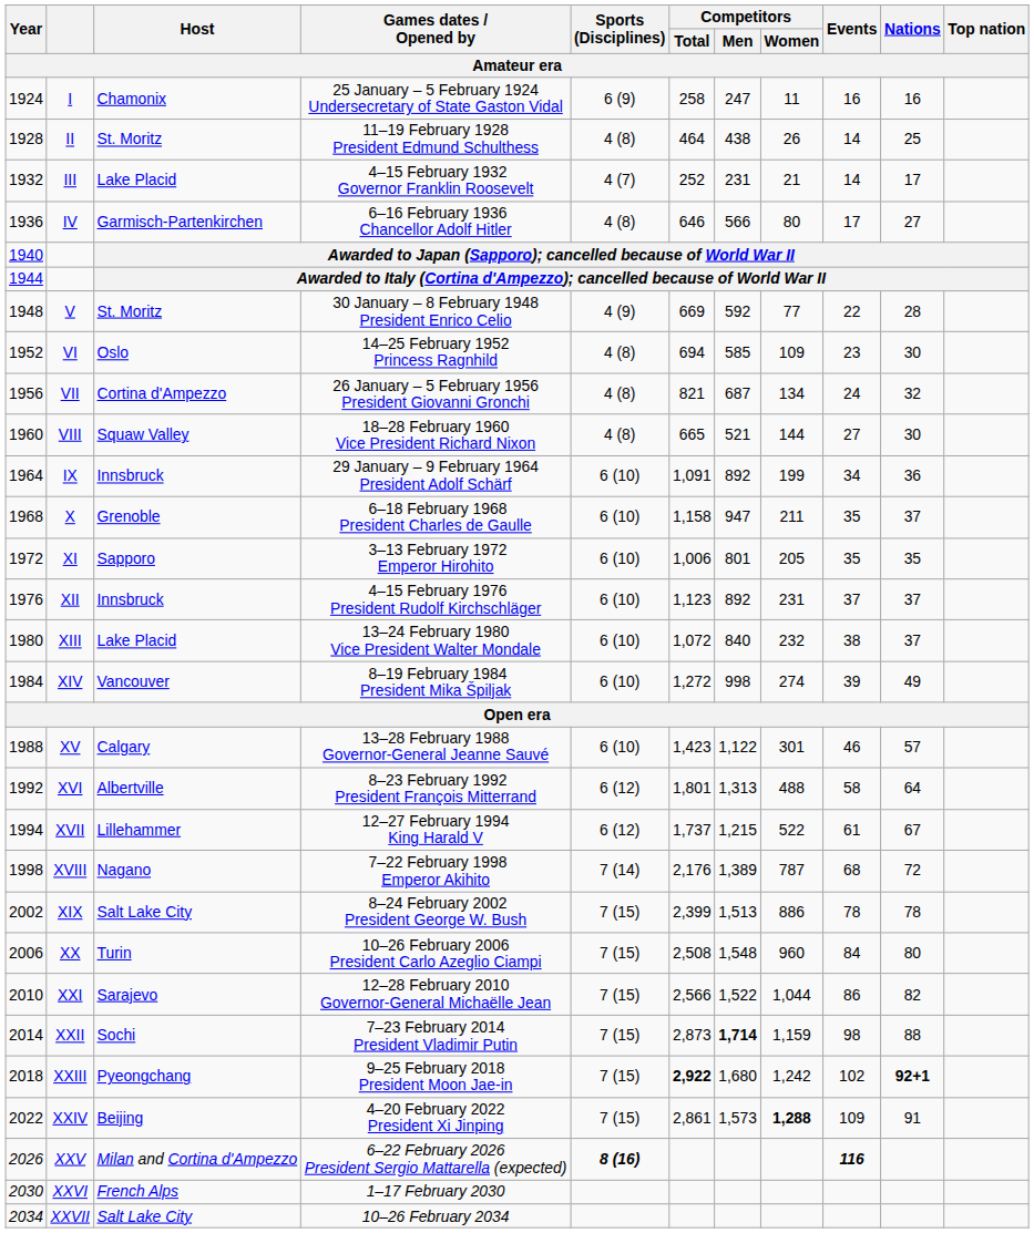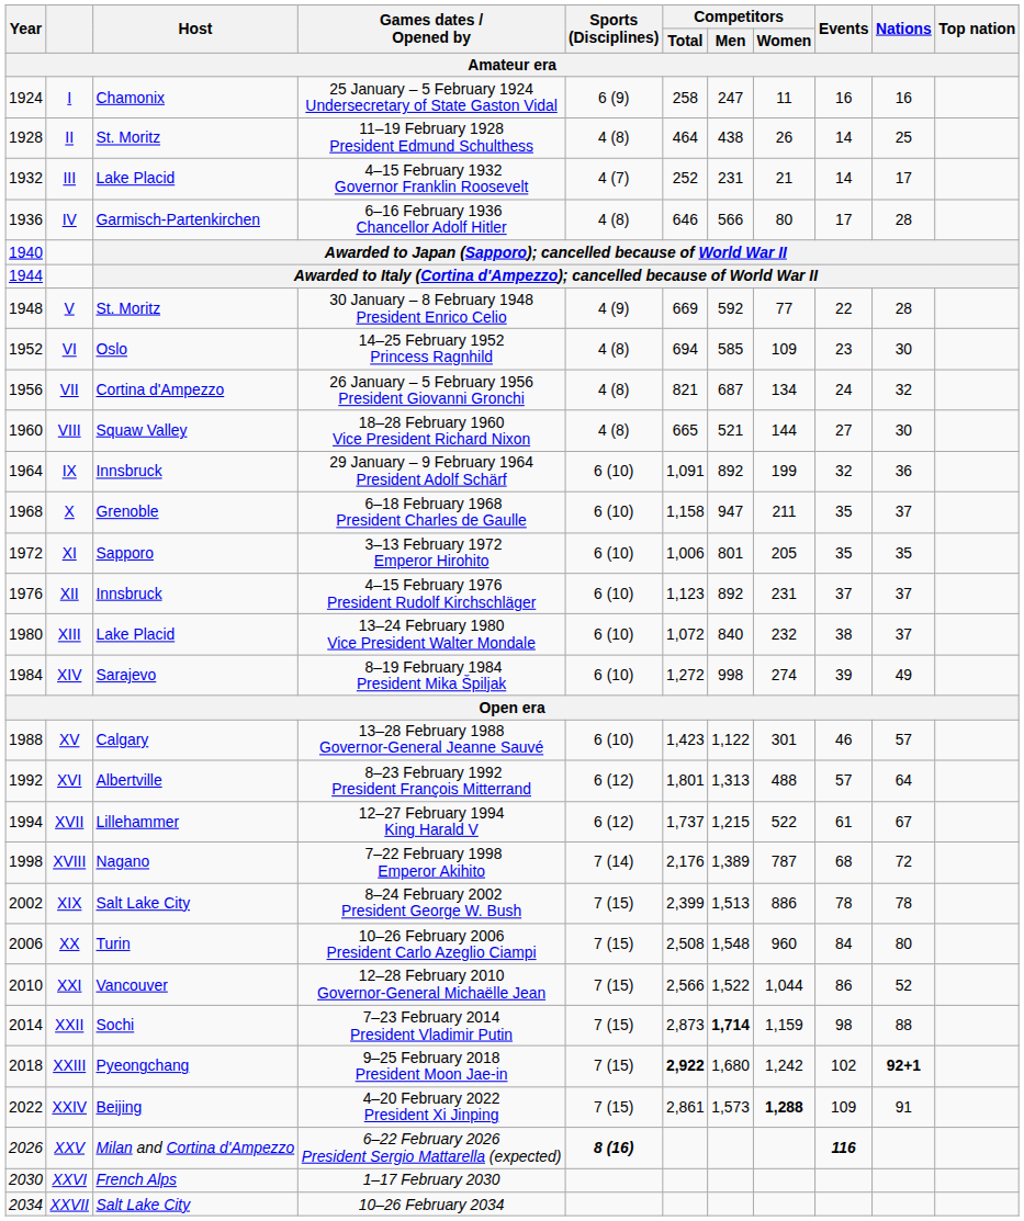6–16 February 1936 Chancellor Adolf Hitler | Nations: 27 -> 28
29 January – 9 February 1964 President Adolf Schärf | Events: 34 -> 32
8–19 February 1984 President Mika Špiljak | Host: Vancouver -> Sarajevo
8–23 February 1992 President François Mitterrand | Events: 58 -> 57
12–28 February 2010 Governor-General Michaëlle Jean | Host: Sarajevo -> Vancouver
12–28 February 2010 Governor-General Michaëlle Jean | Nations: 82 -> 52
